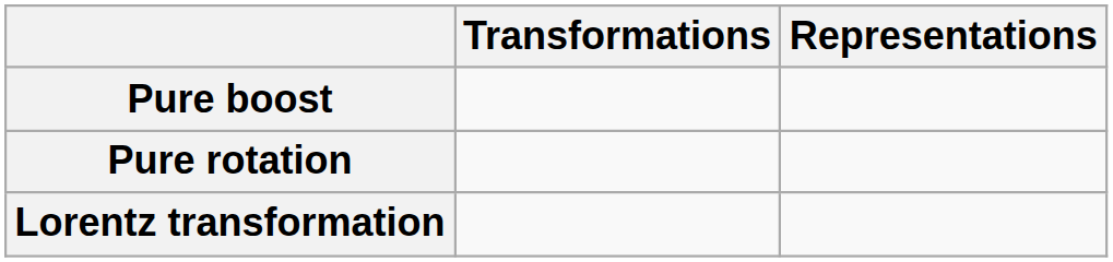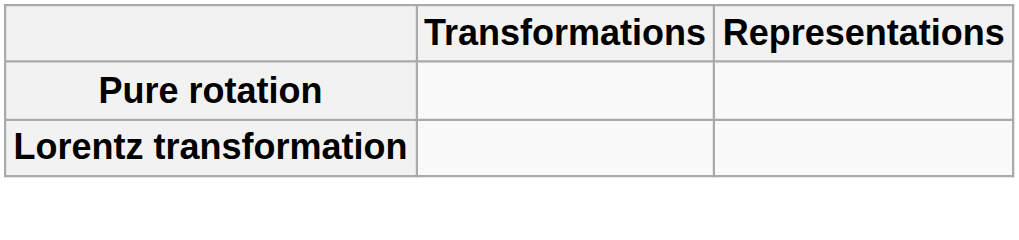- row: Pure boost
